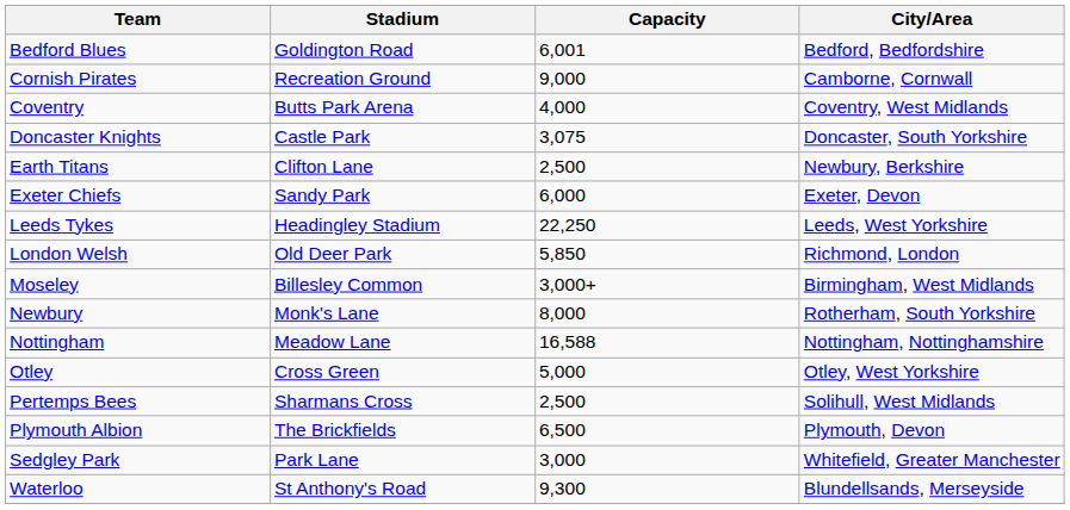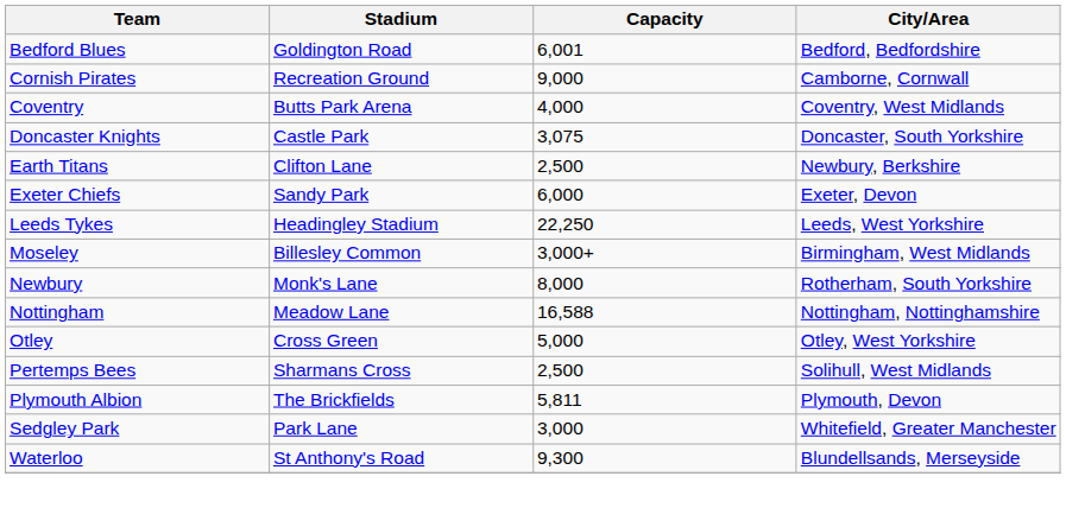- row: London Welsh | Old Deer Park | 5,850 | Richmond, London
Plymouth Albion | Capacity: 6,500 -> 5,811
